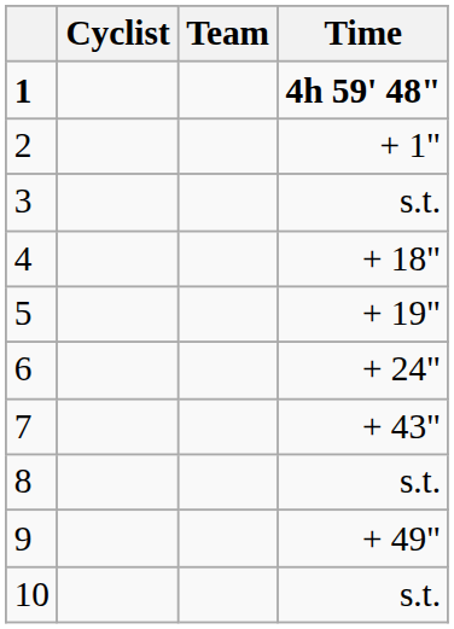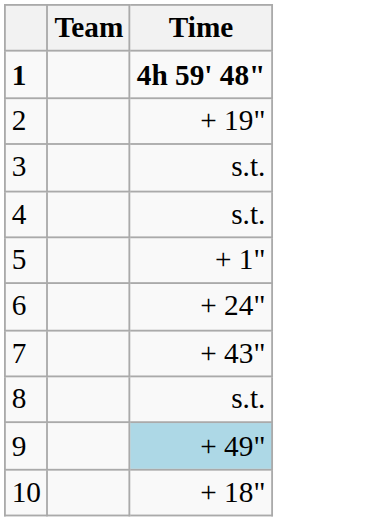- column: Cyclist
2 | Time: + 1" -> + 19"
4 | Time: + 18" -> s.t.
5 | Time: + 19" -> + 1"
9 | Time: no background -> lightblue background
10 | Time: s.t. -> + 18"
